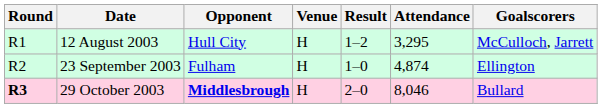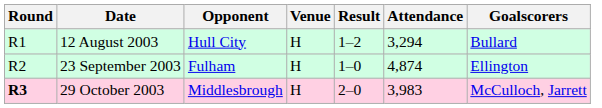12 August 2003 | Attendance: 3,295 -> 3,294
12 August 2003 | Goalscorers: McCulloch, Jarrett -> Bullard
29 October 2003 | Opponent: bold -> normal
29 October 2003 | Attendance: 8,046 -> 3,983
29 October 2003 | Goalscorers: Bullard -> McCulloch, Jarrett
